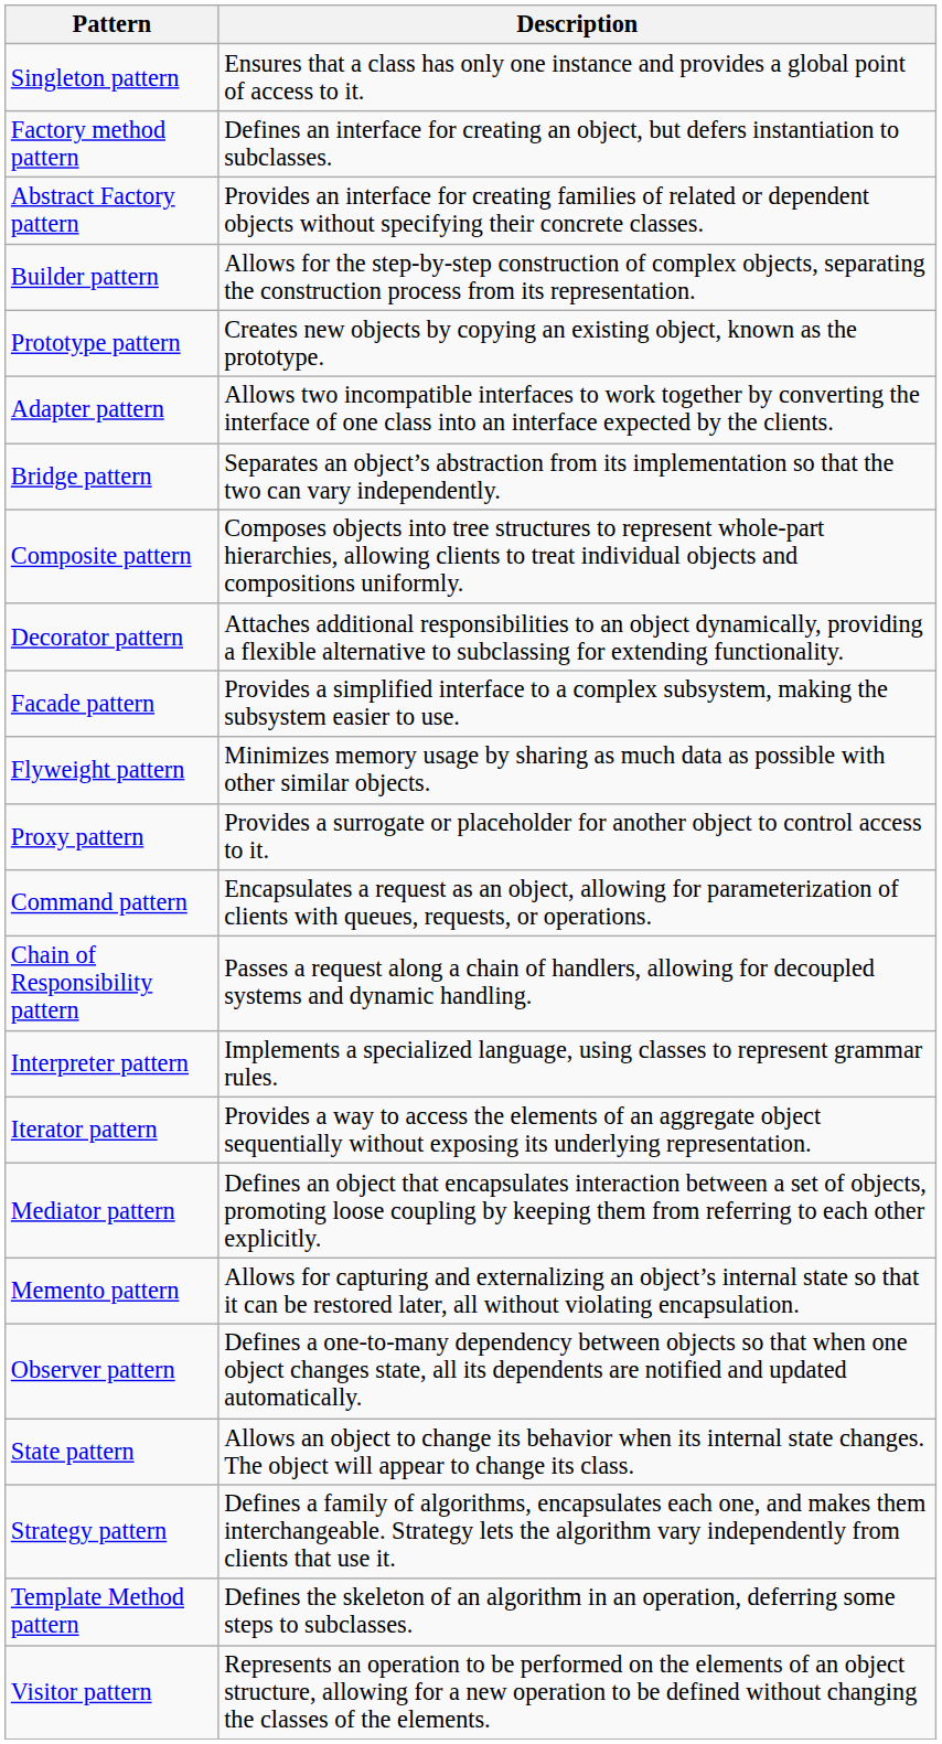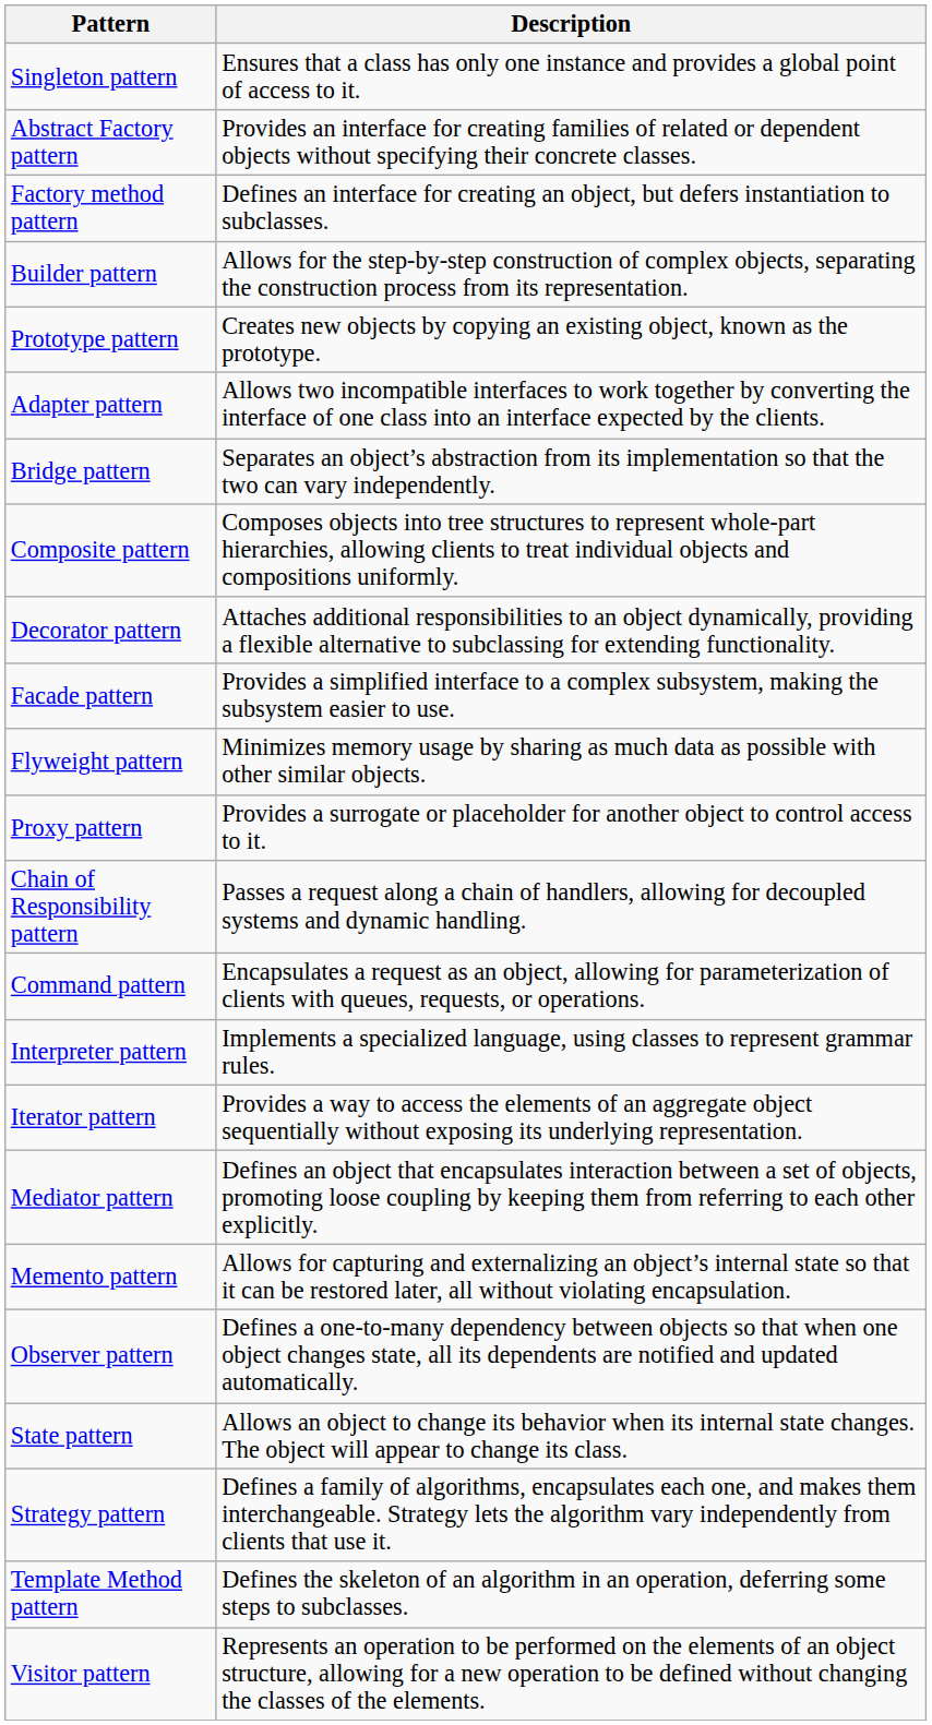rows swapped: Factory method pattern <-> Abstract Factory pattern
rows swapped: Chain of Responsibility pattern <-> Command pattern
